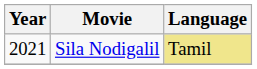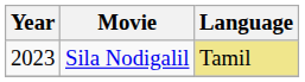Sila Nodigalil | Year: 2021 -> 2023
